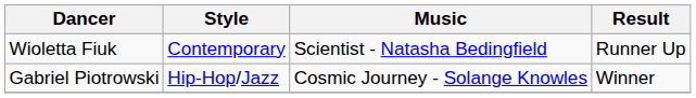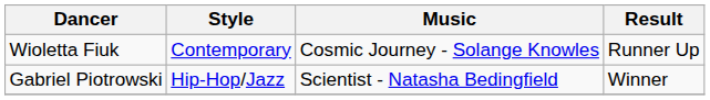Wioletta Fiuk | Music: Scientist - Natasha Bedingfield -> Cosmic Journey - Solange Knowles
Gabriel Piotrowski | Music: Cosmic Journey - Solange Knowles -> Scientist - Natasha Bedingfield
